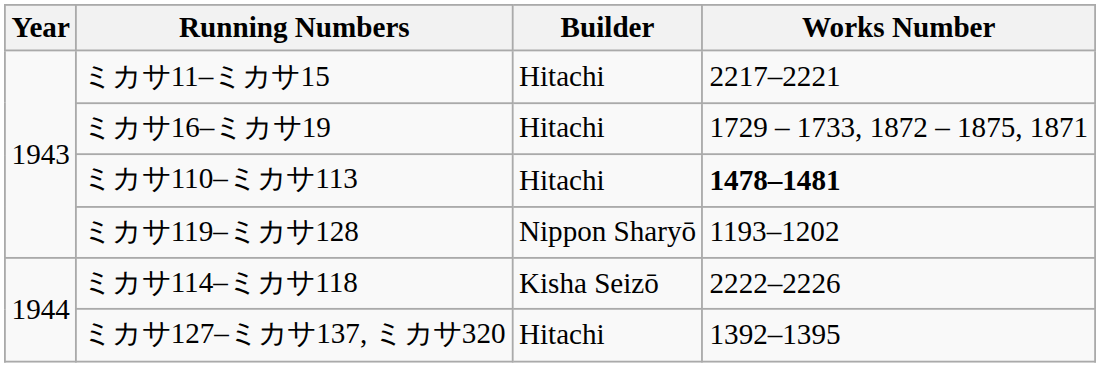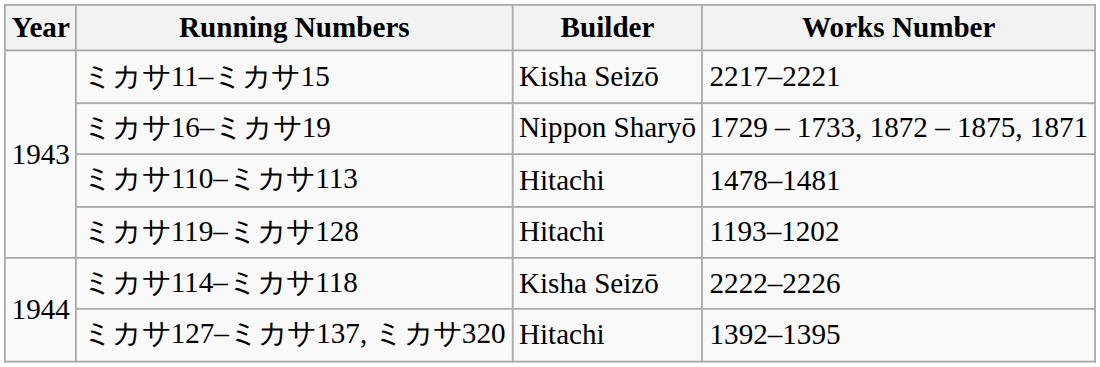ミカサ11–ミカサ15 | Builder: Hitachi -> Kisha Seizō
ミカサ16–ミカサ19 | Builder: Hitachi -> Nippon Sharyō
ミカサ110–ミカサ113 | Works Number: bold -> normal
ミカサ119–ミカサ128 | Builder: Nippon Sharyō -> Hitachi
